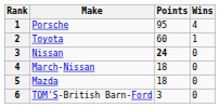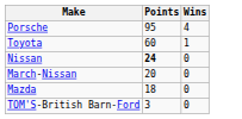- column: Rank | 1 | 2 | 3 | 4 | 5 | 6
March-Nissan | Points: 18 -> 20
